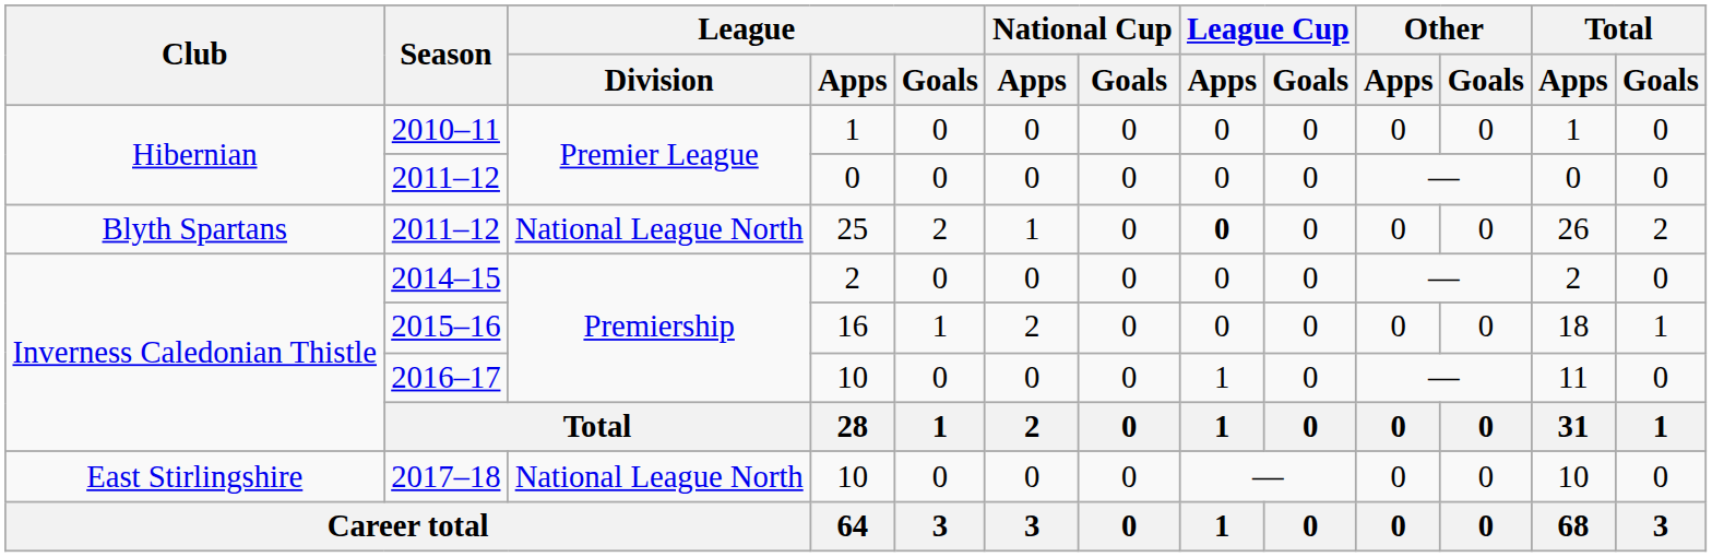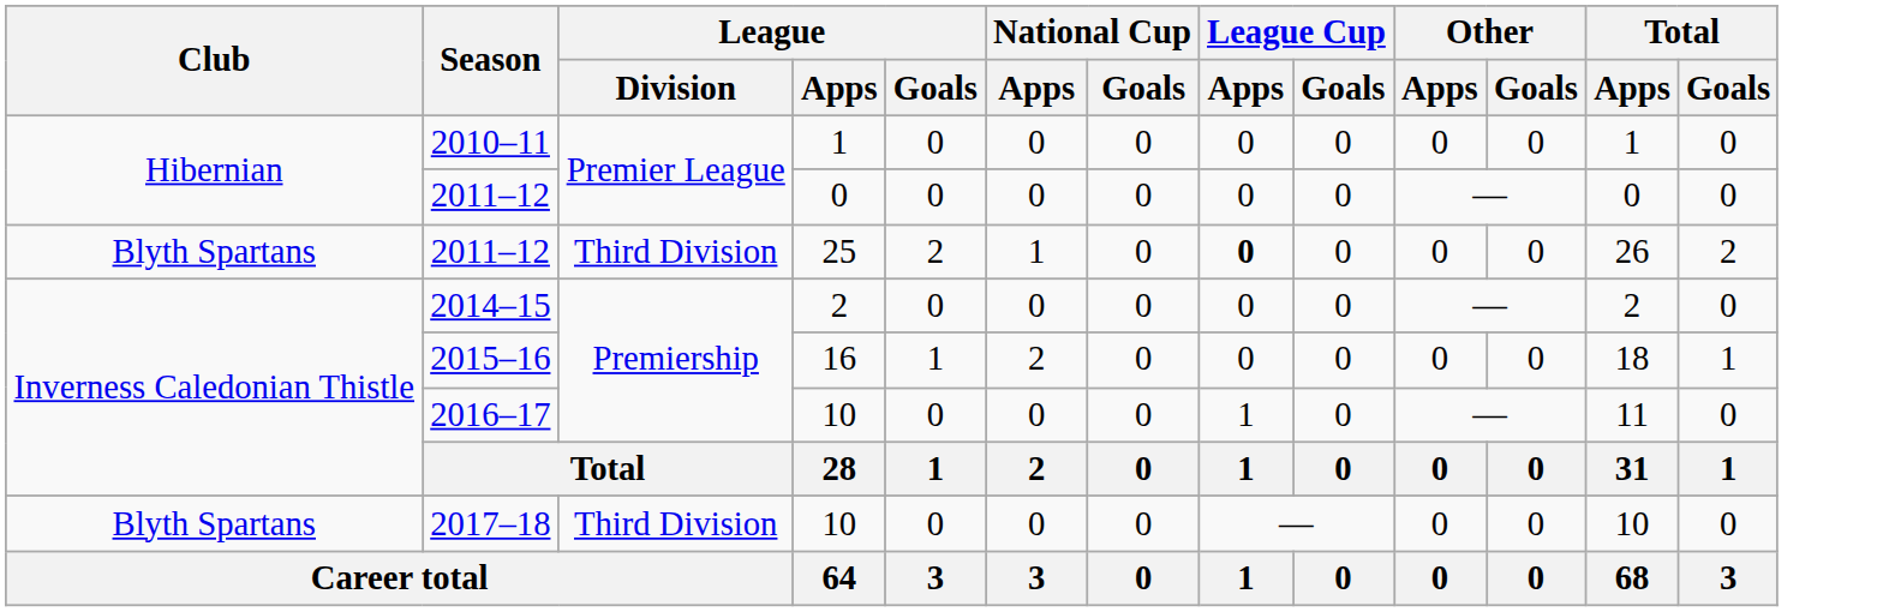2011–12 / 25 | League / Division: National League North -> Third Division
2017–18 | Club: East Stirlingshire -> Blyth Spartans
2017–18 | League / Division: National League North -> Third Division
